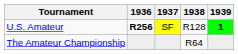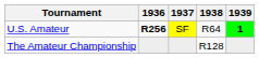U.S. Amateur | 1938: R128 -> R64
The Amateur Championship | 1938: R64 -> R128
